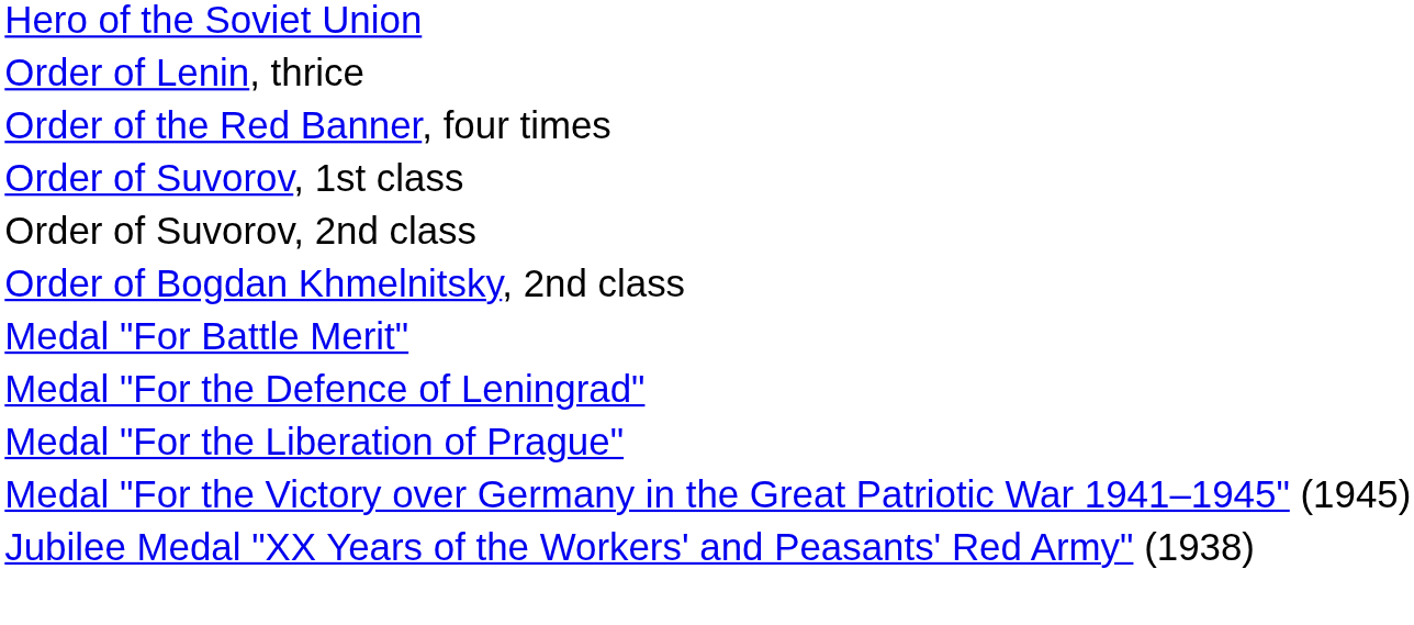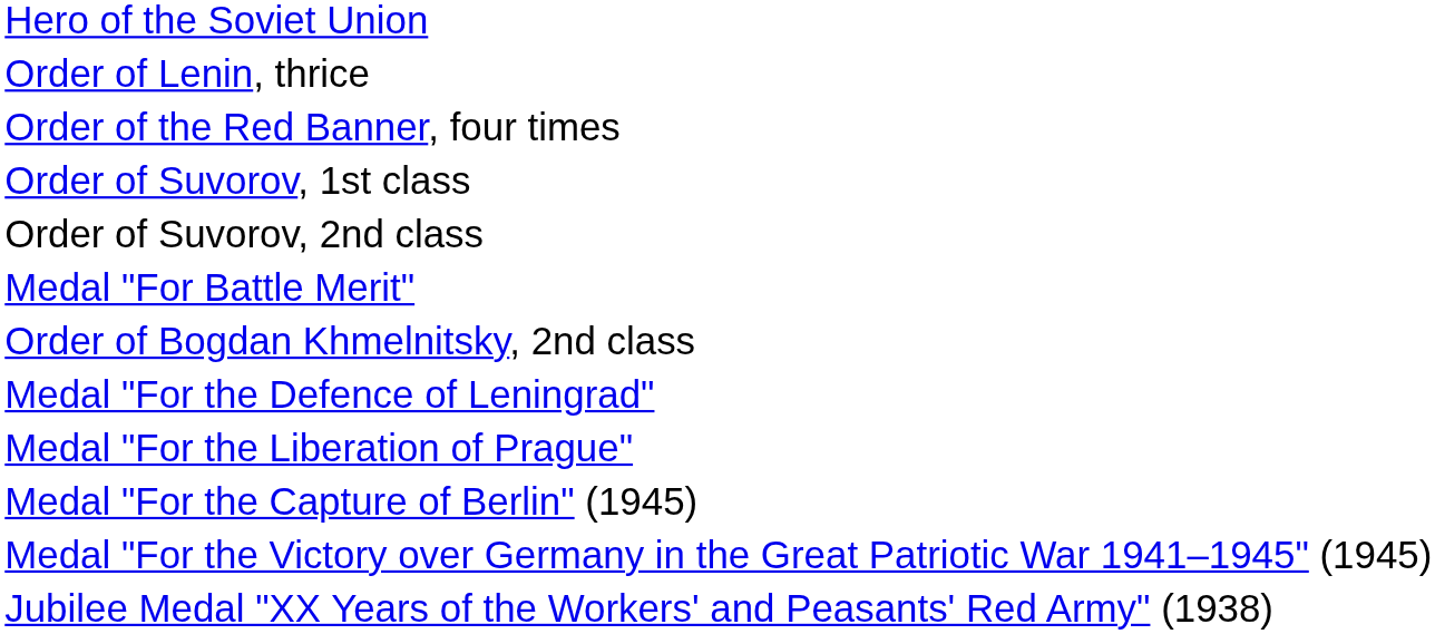rows swapped: Order of Bogdan Khmelnitsky, 2nd class <-> Medal "For Battle Merit"
+ row: Medal "For the Capture of Berlin" (1945)
